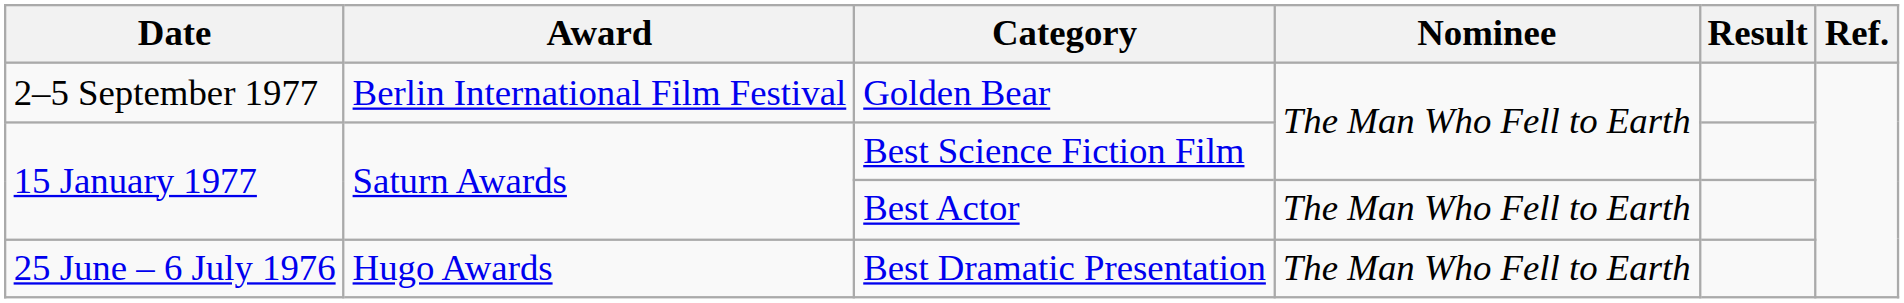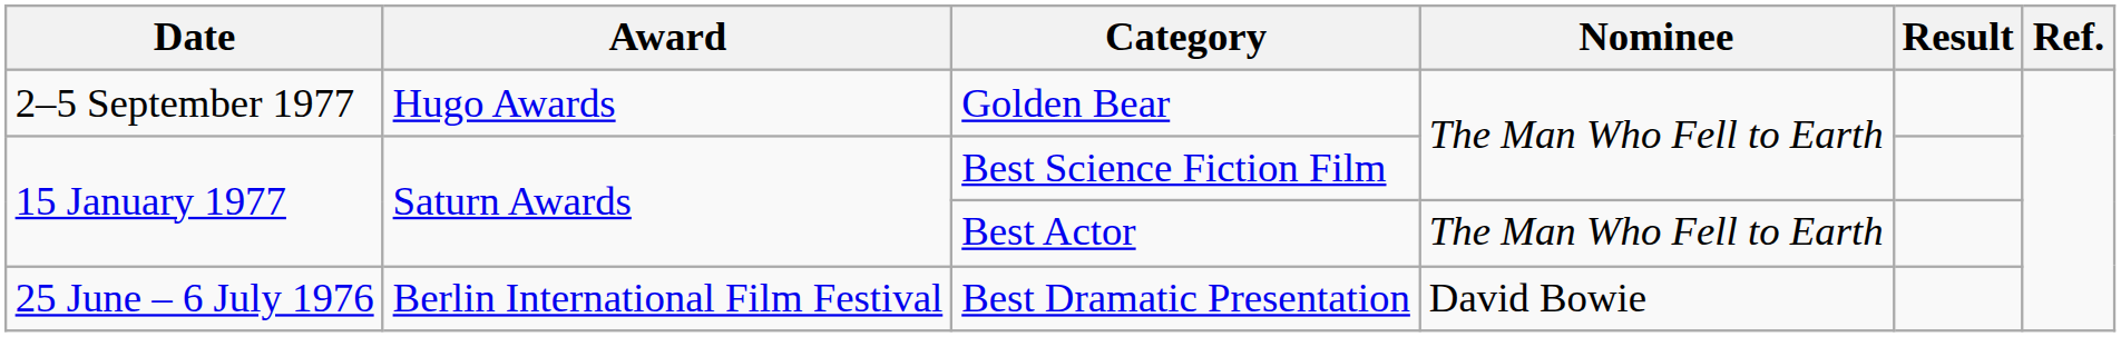Golden Bear | Award: Berlin International Film Festival -> Hugo Awards
Best Dramatic Presentation | Award: Hugo Awards -> Berlin International Film Festival
Best Dramatic Presentation | Nominee: The Man Who Fell to Earth -> David Bowie
